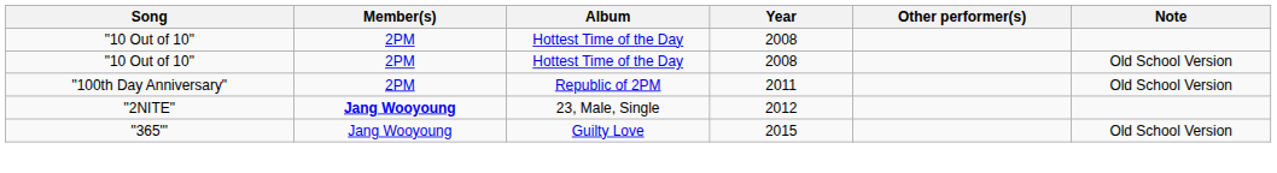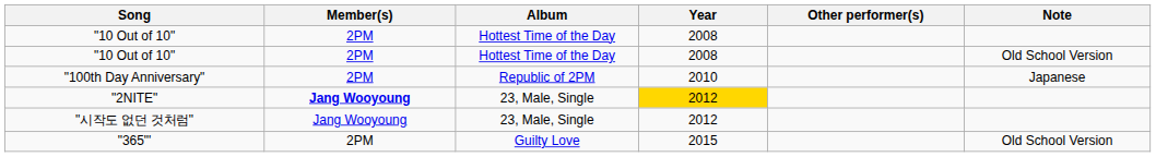"100th Day Anniversary" | Year: 2011 -> 2010
"100th Day Anniversary" | Note: Old School Version -> Japanese
"2NITE" | Year: no background -> gold background
+ row: "시작도 없던 것처럼" | Jang Wooyoung | 23, Male, Single | 2012
"365"' | Member(s): Jang Wooyoung -> 2PM
